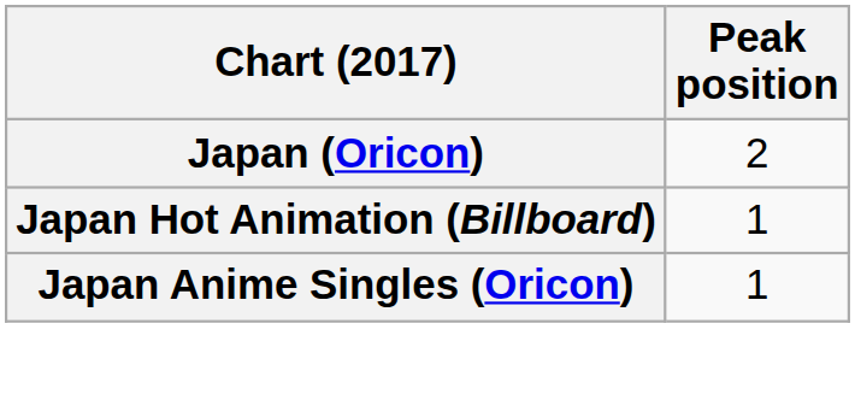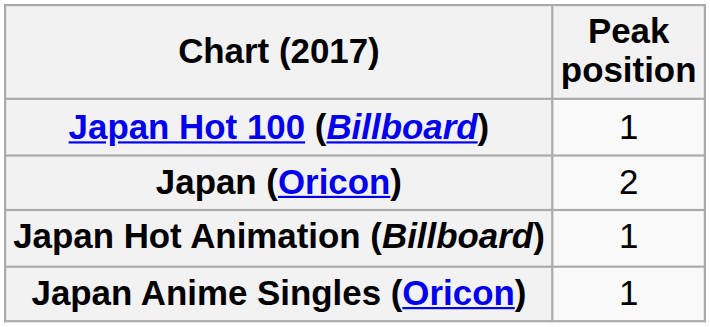+ row: Japan Hot 100 (Billboard) | 1
